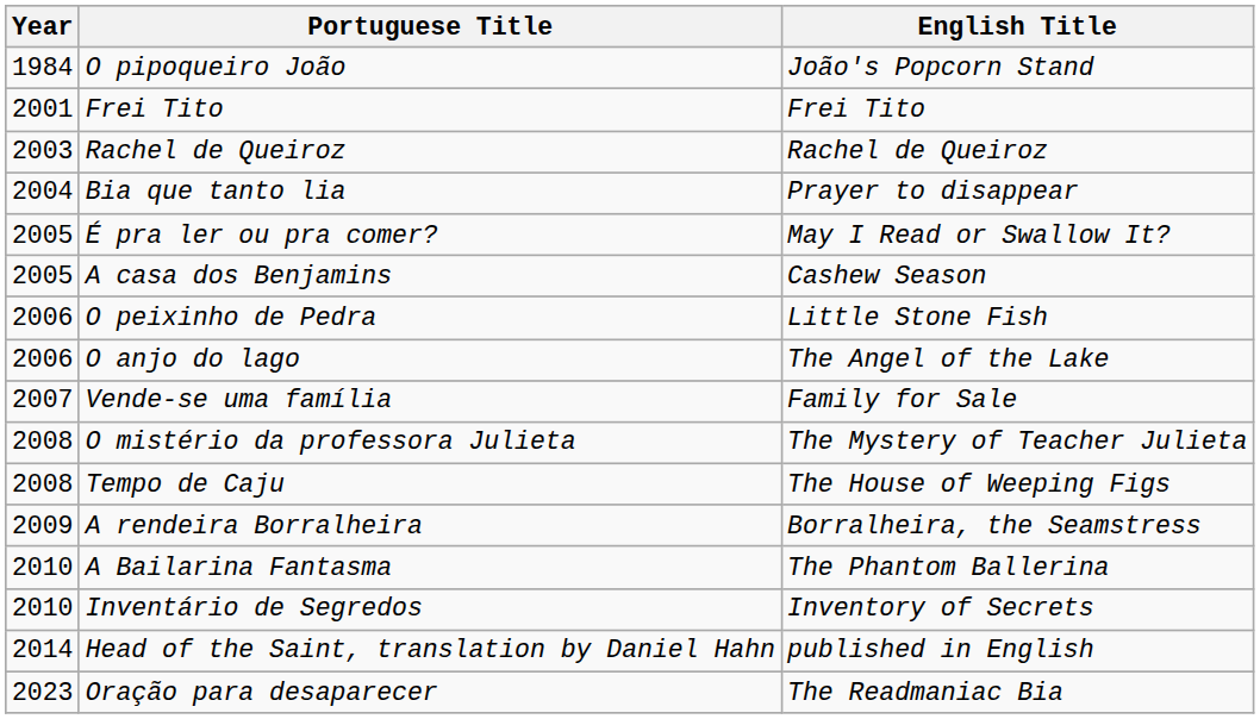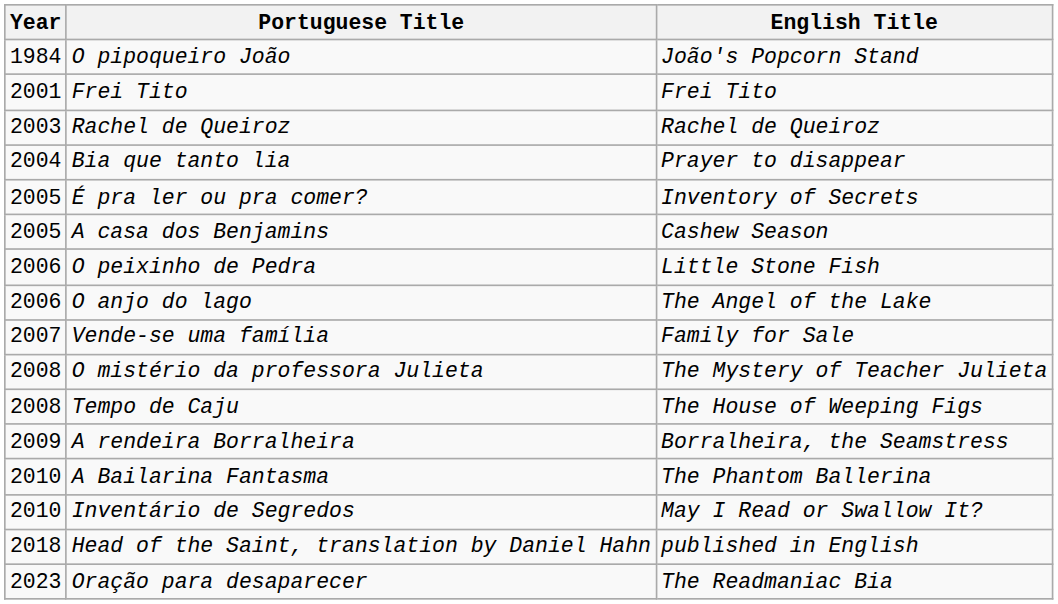É pra ler ou pra comer? | English Title: May I Read or Swallow It? -> Inventory of Secrets
Inventário de Segredos | English Title: Inventory of Secrets -> May I Read or Swallow It?
Head of the Saint, translation by Daniel Hahn | Year: 2014 -> 2018
